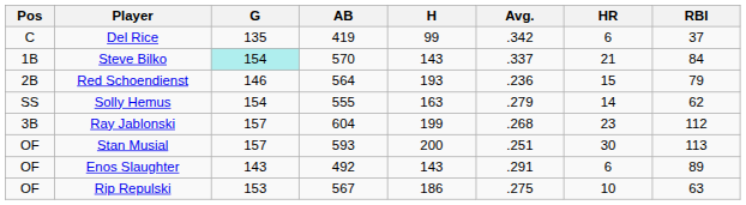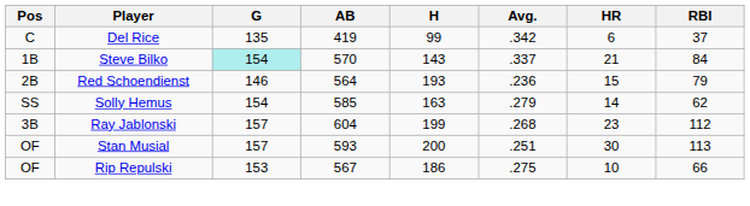Solly Hemus | AB: 555 -> 585
- row: OF | Enos Slaughter | 143 | 492 | 143 | .291 | 6 | 89
Rip Repulski | RBI: 63 -> 66
